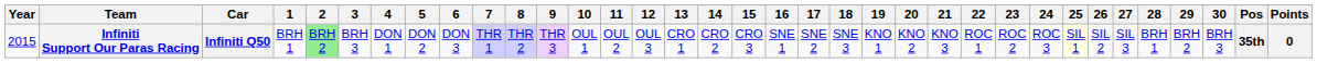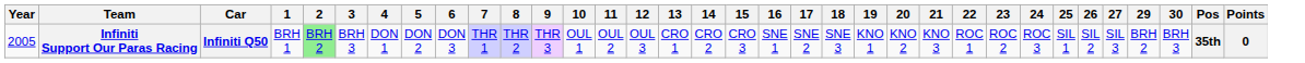- column: 28 | BRH 1
Infiniti Support Our Paras Racing | Year: 2015 -> 2005
Infiniti Support Our Paras Racing | 25: lightyellow background -> no background
